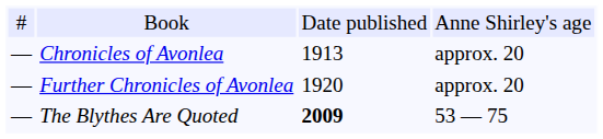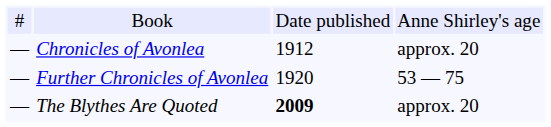Chronicles of Avonlea | column 3: 1913 -> 1912
Further Chronicles of Avonlea | column 4: approx. 20 -> 53 — 75
The Blythes Are Quoted | column 4: 53 — 75 -> approx. 20
